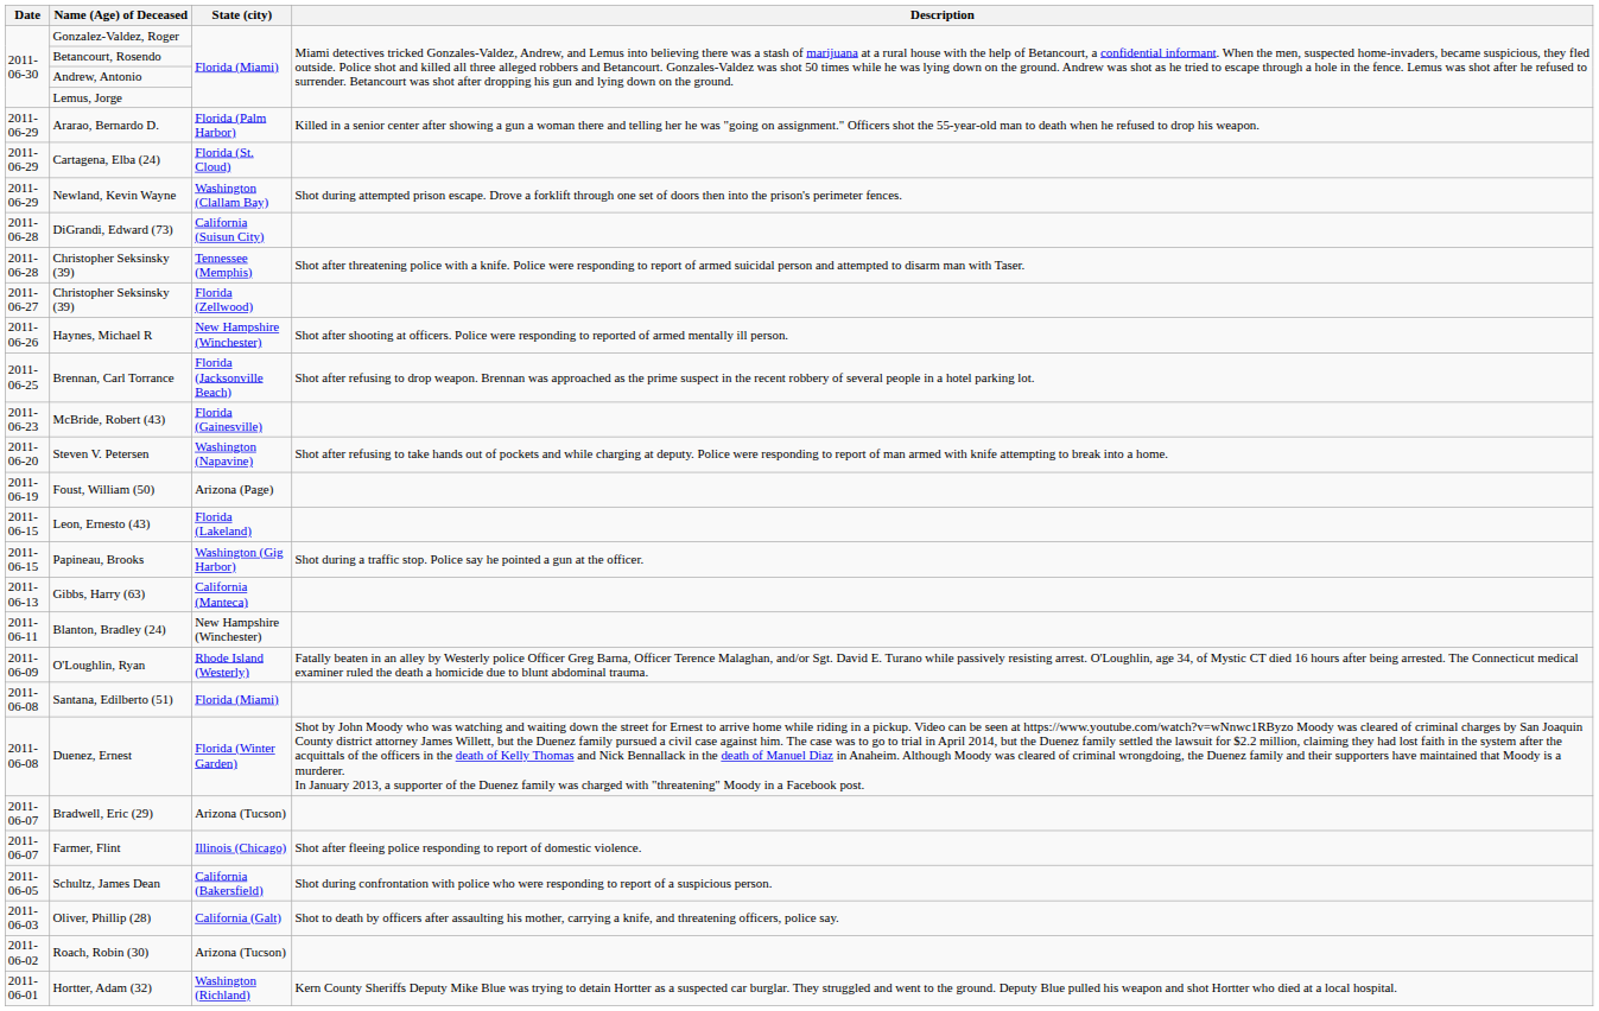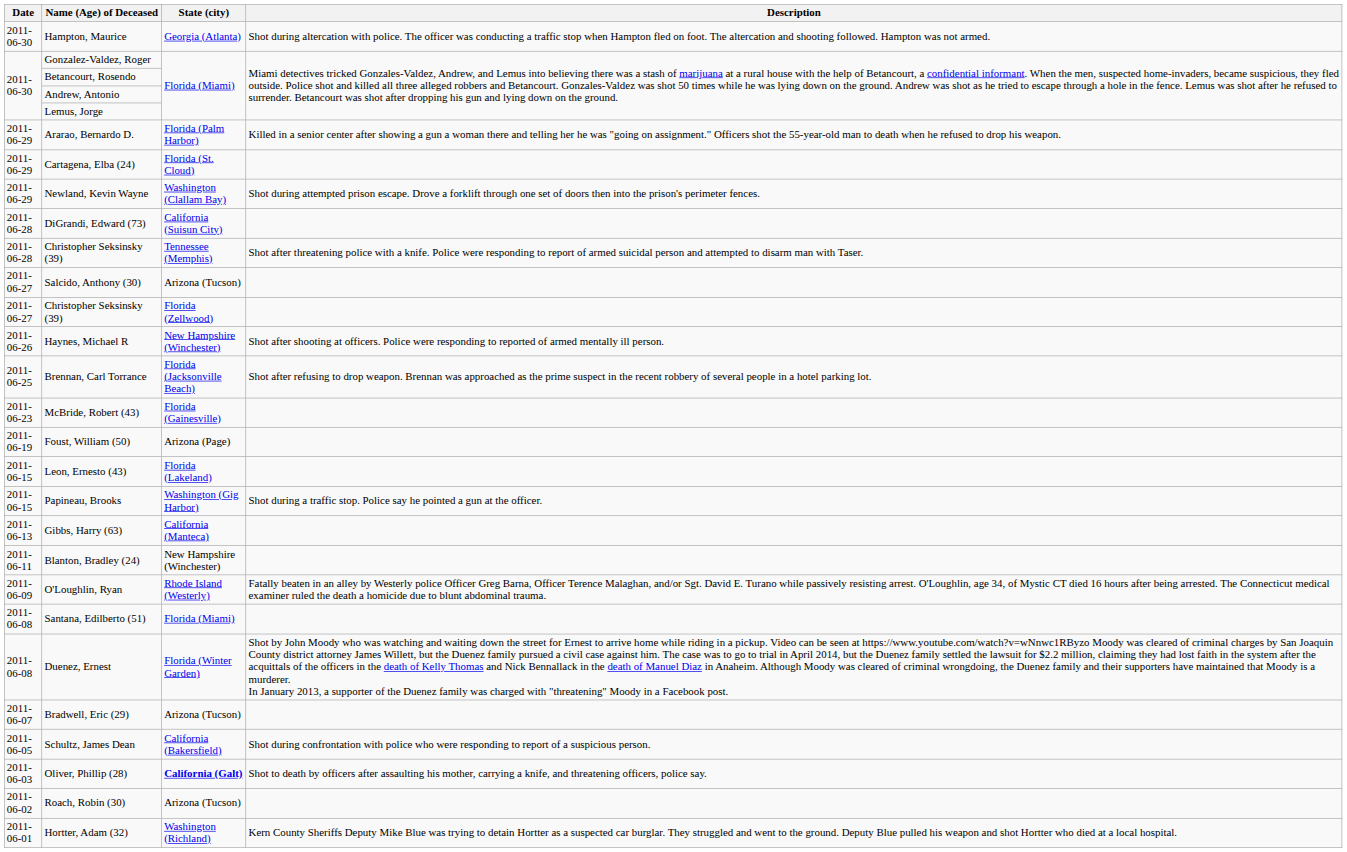+ row: 2011-06-30 | Hampton, Maurice | Georgia (Atlanta) | Shot during altercation with police. The officer was conducting a traffic stop when Hampton fled on foot. The altercation and shooting followed. Hampton was not armed.
+ row: 2011-06-27 | Salcido, Anthony (30) | Arizona (Tucson)
- row: 2011-06-20 | Steven V. Petersen | Washington (Napavine) | Shot after refusing to take hands out of pockets and while charging at deputy. Police were responding to report of man armed with knife attempting to break into a home.
- row: 2011-06-07 | Farmer, Flint | Illinois (Chicago) | Shot after fleeing police responding to report of domestic violence.
Oliver, Phillip (28) | State (city): normal -> bold
